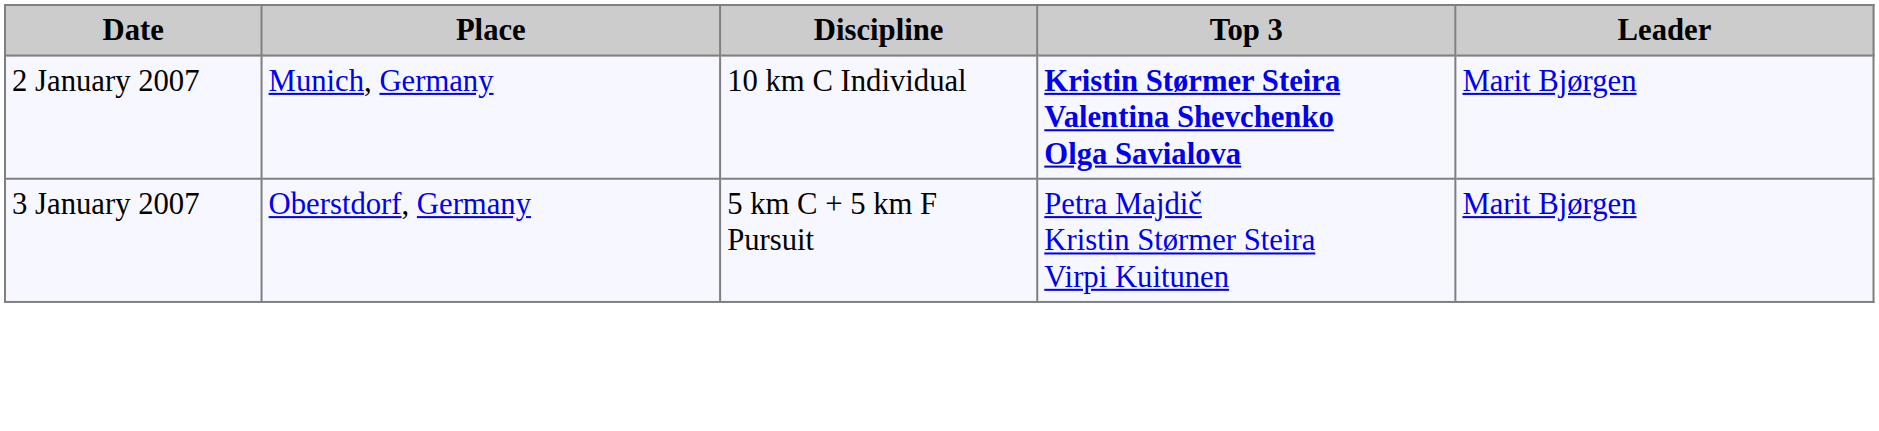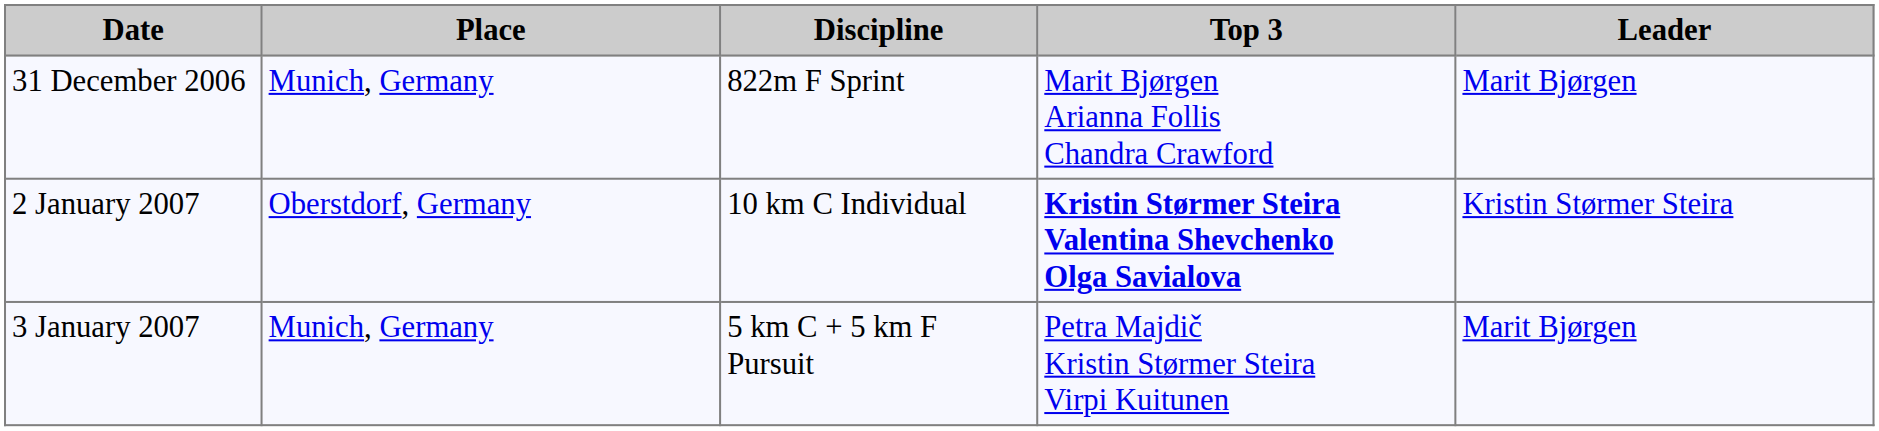+ row: 31 December 2006 | Munich, Germany | 822m F Sprint | Marit Bjørgen Arianna Follis Chandra Crawford | Marit Bjørgen
2 January 2007 | Place: Munich, Germany -> Oberstdorf, Germany
2 January 2007 | Leader: Marit Bjørgen -> Kristin Størmer Steira
3 January 2007 | Place: Oberstdorf, Germany -> Munich, Germany
